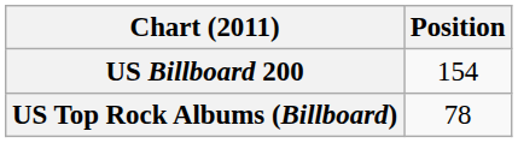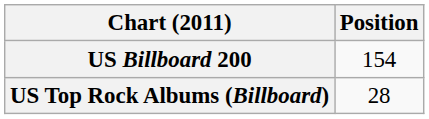US Top Rock Albums (Billboard) | Position: 78 -> 28
